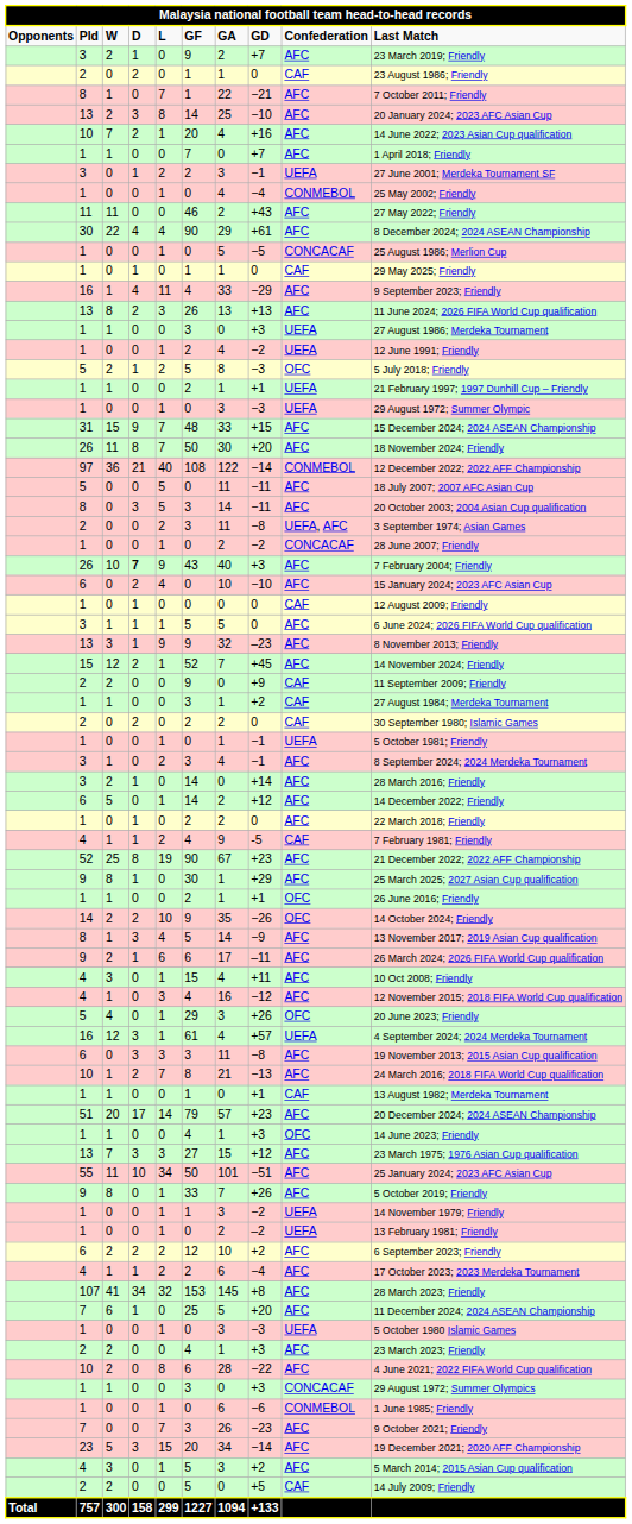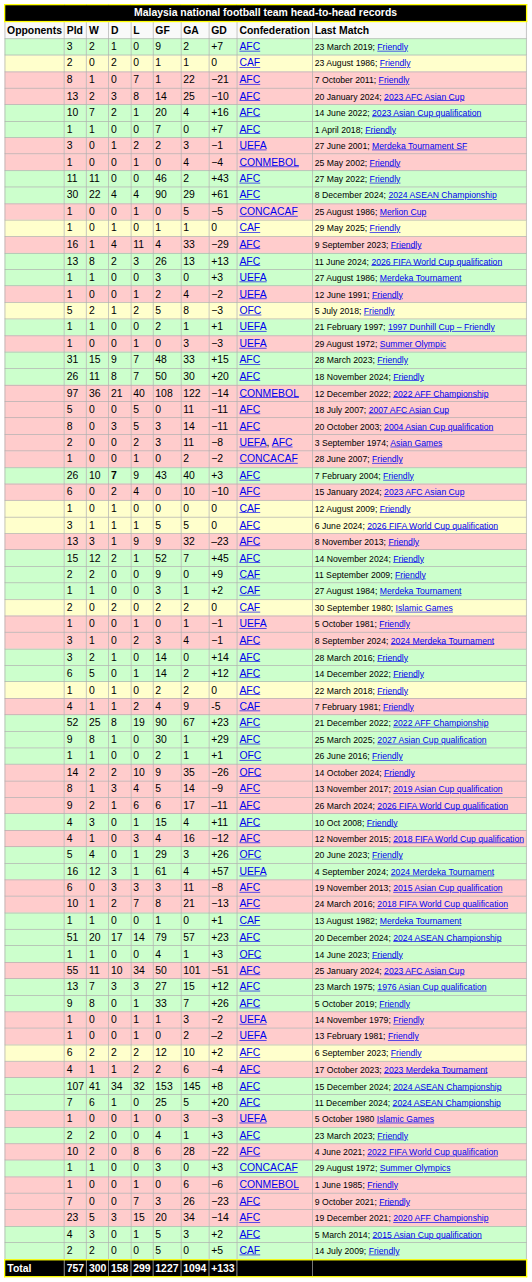31 | Last Match: 15 December 2024; 2024 ASEAN Championship -> 28 March 2023; Friendly
rows swapped: 55 <-> 13 / 7
107 | Last Match: 28 March 2023; Friendly -> 15 December 2024; 2024 ASEAN Championship
